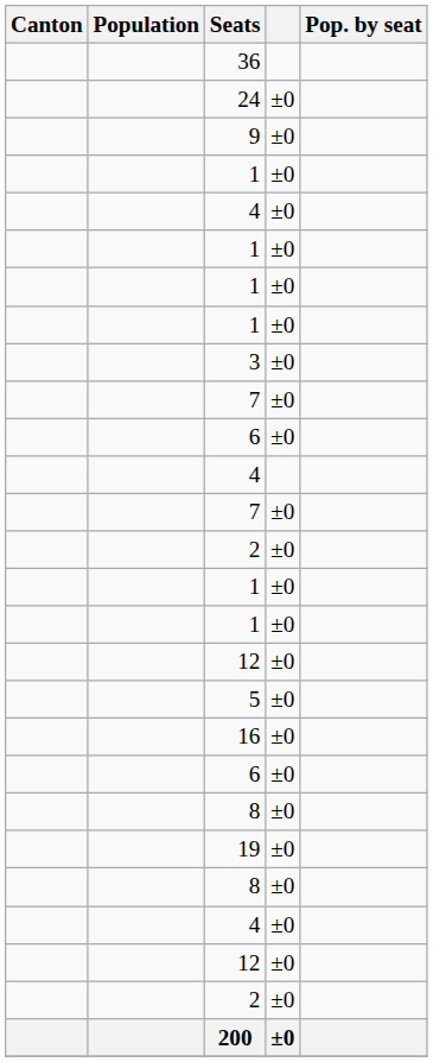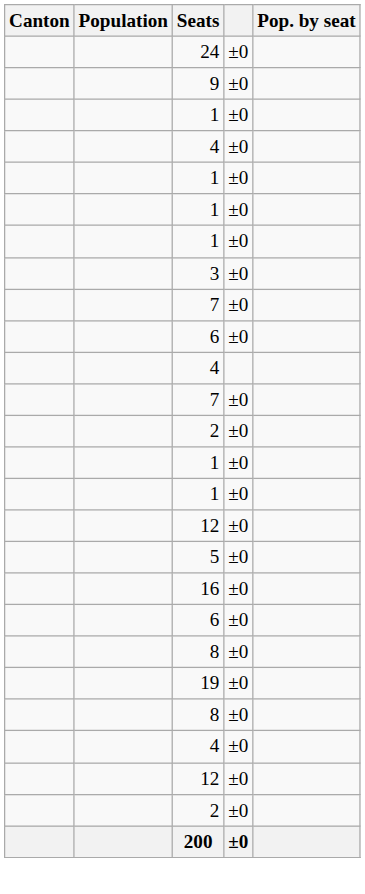- row: 36
